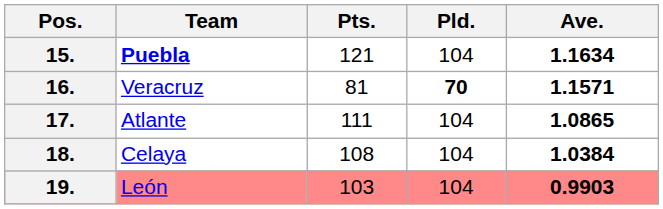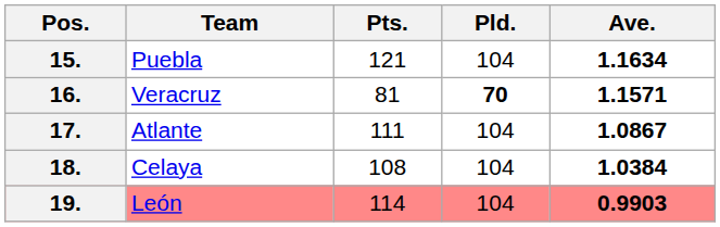15. | Team: bold -> normal
17. | Ave.: 1.0865 -> 1.0867
19. | Pts.: 103 -> 114
